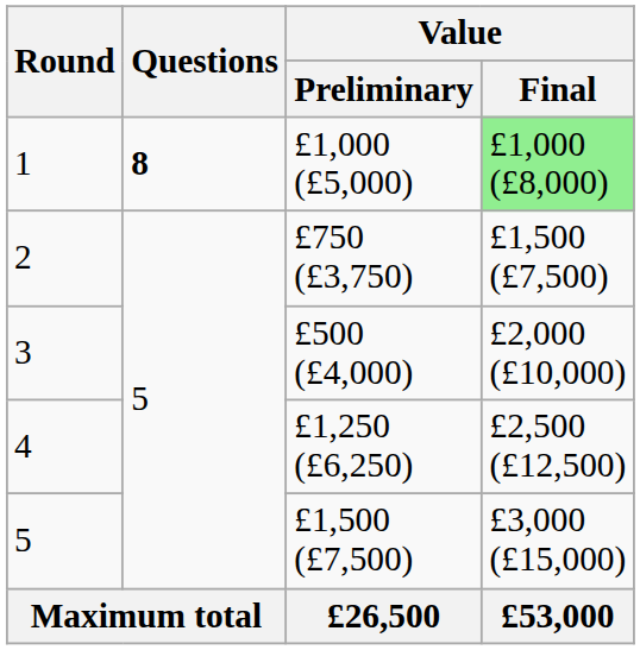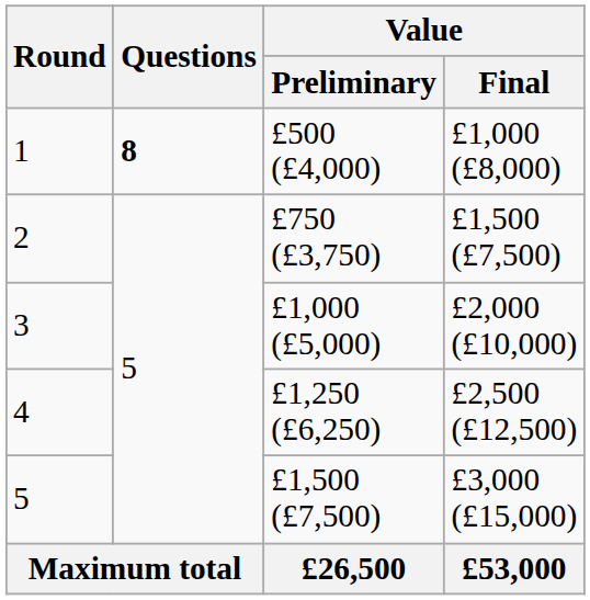1 | Value / Preliminary: £1,000 (£5,000) -> £500 (£4,000)
1 | Value / Final: lightgreen background -> no background
3 | Value / Preliminary: £500 (£4,000) -> £1,000 (£5,000)
